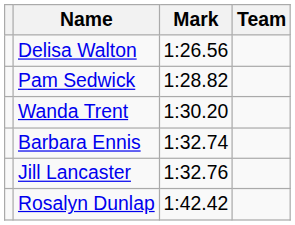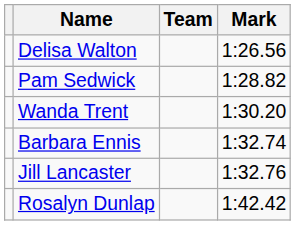columns swapped: Team <-> Mark
